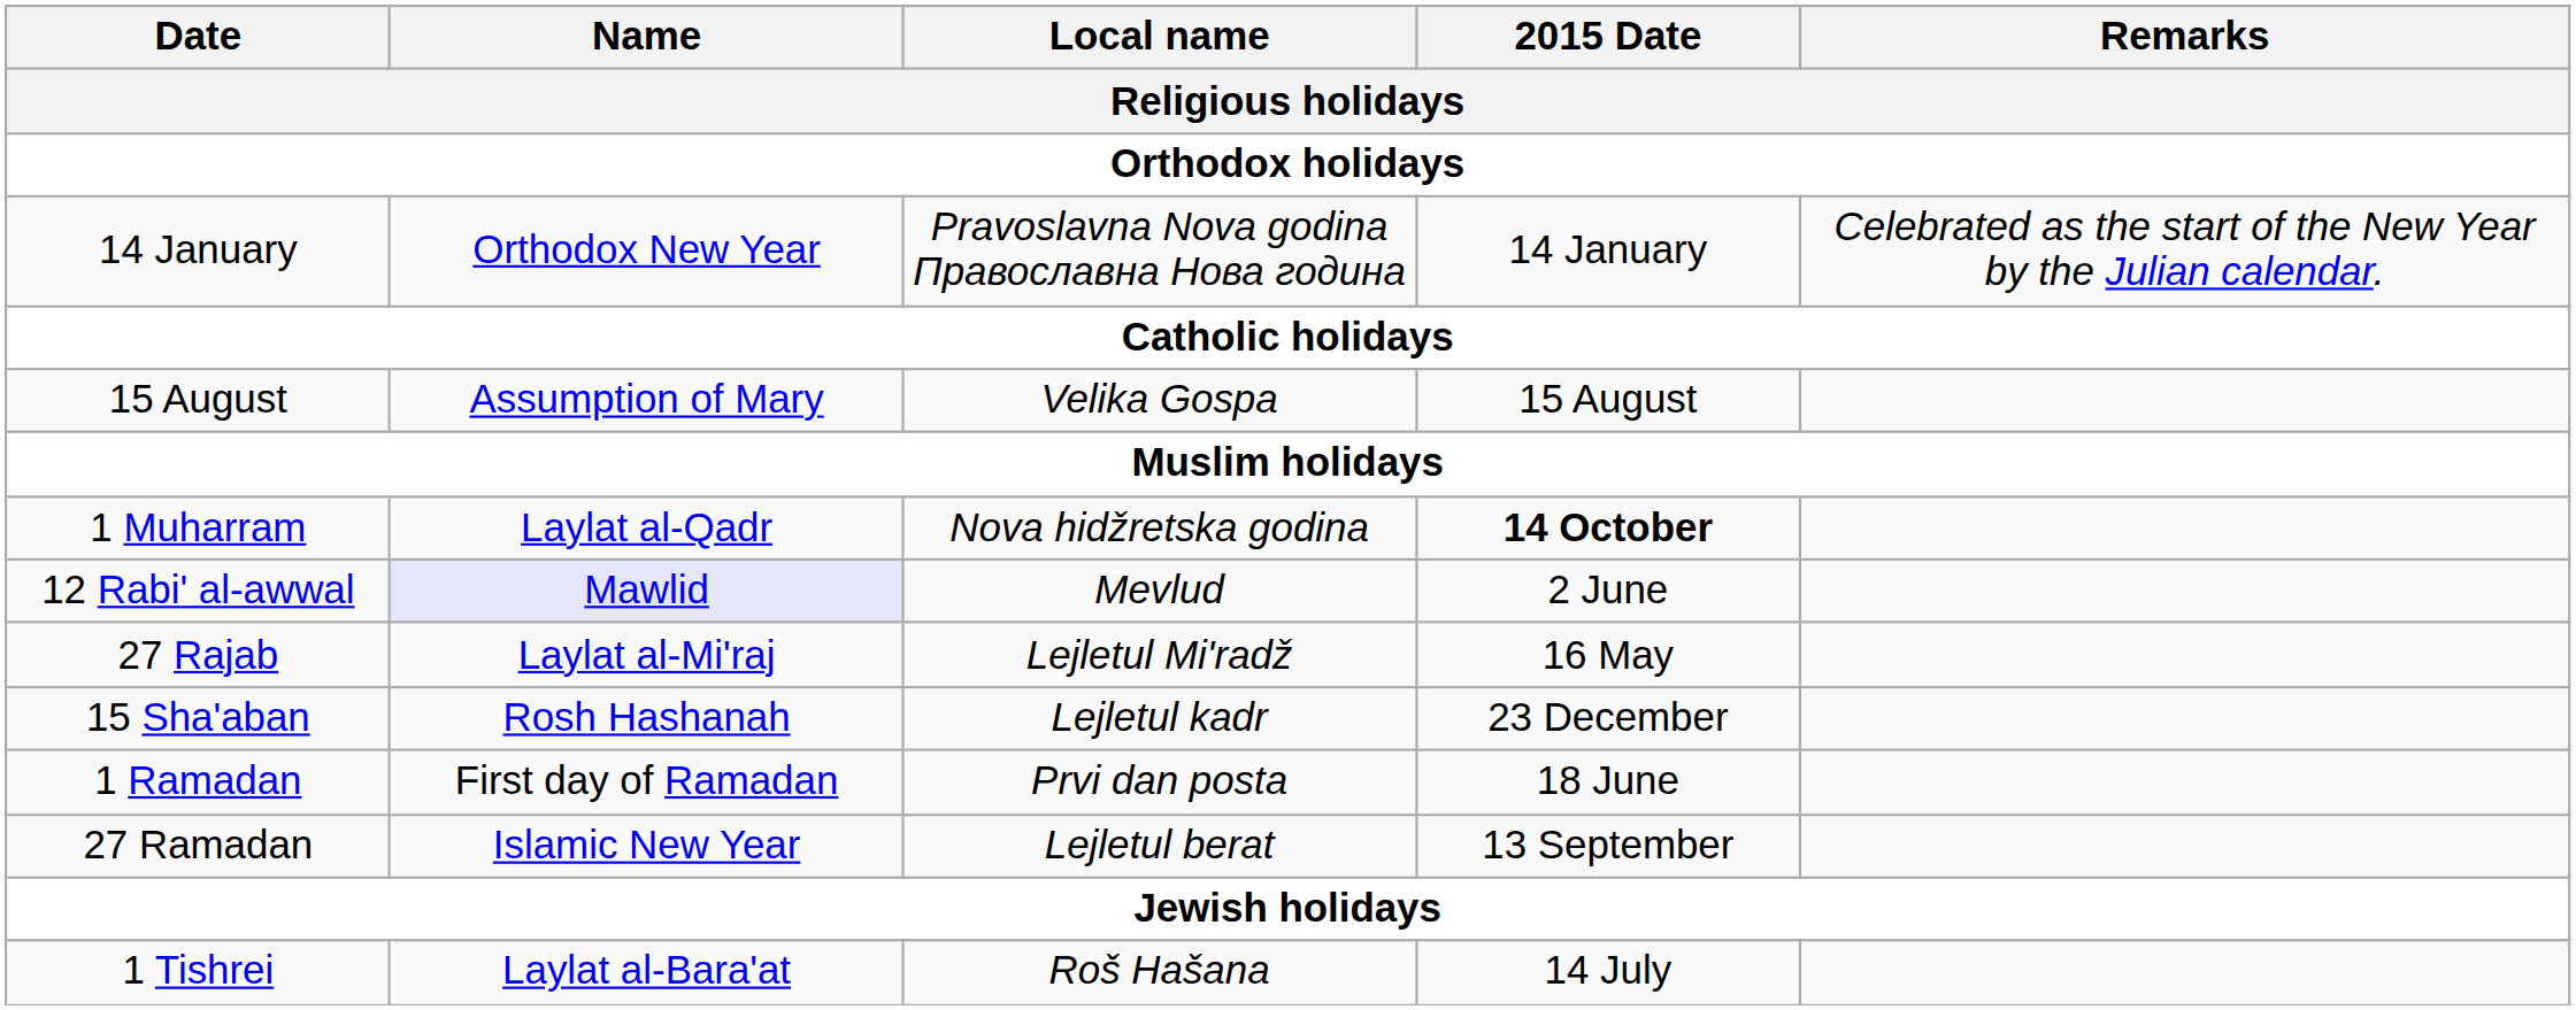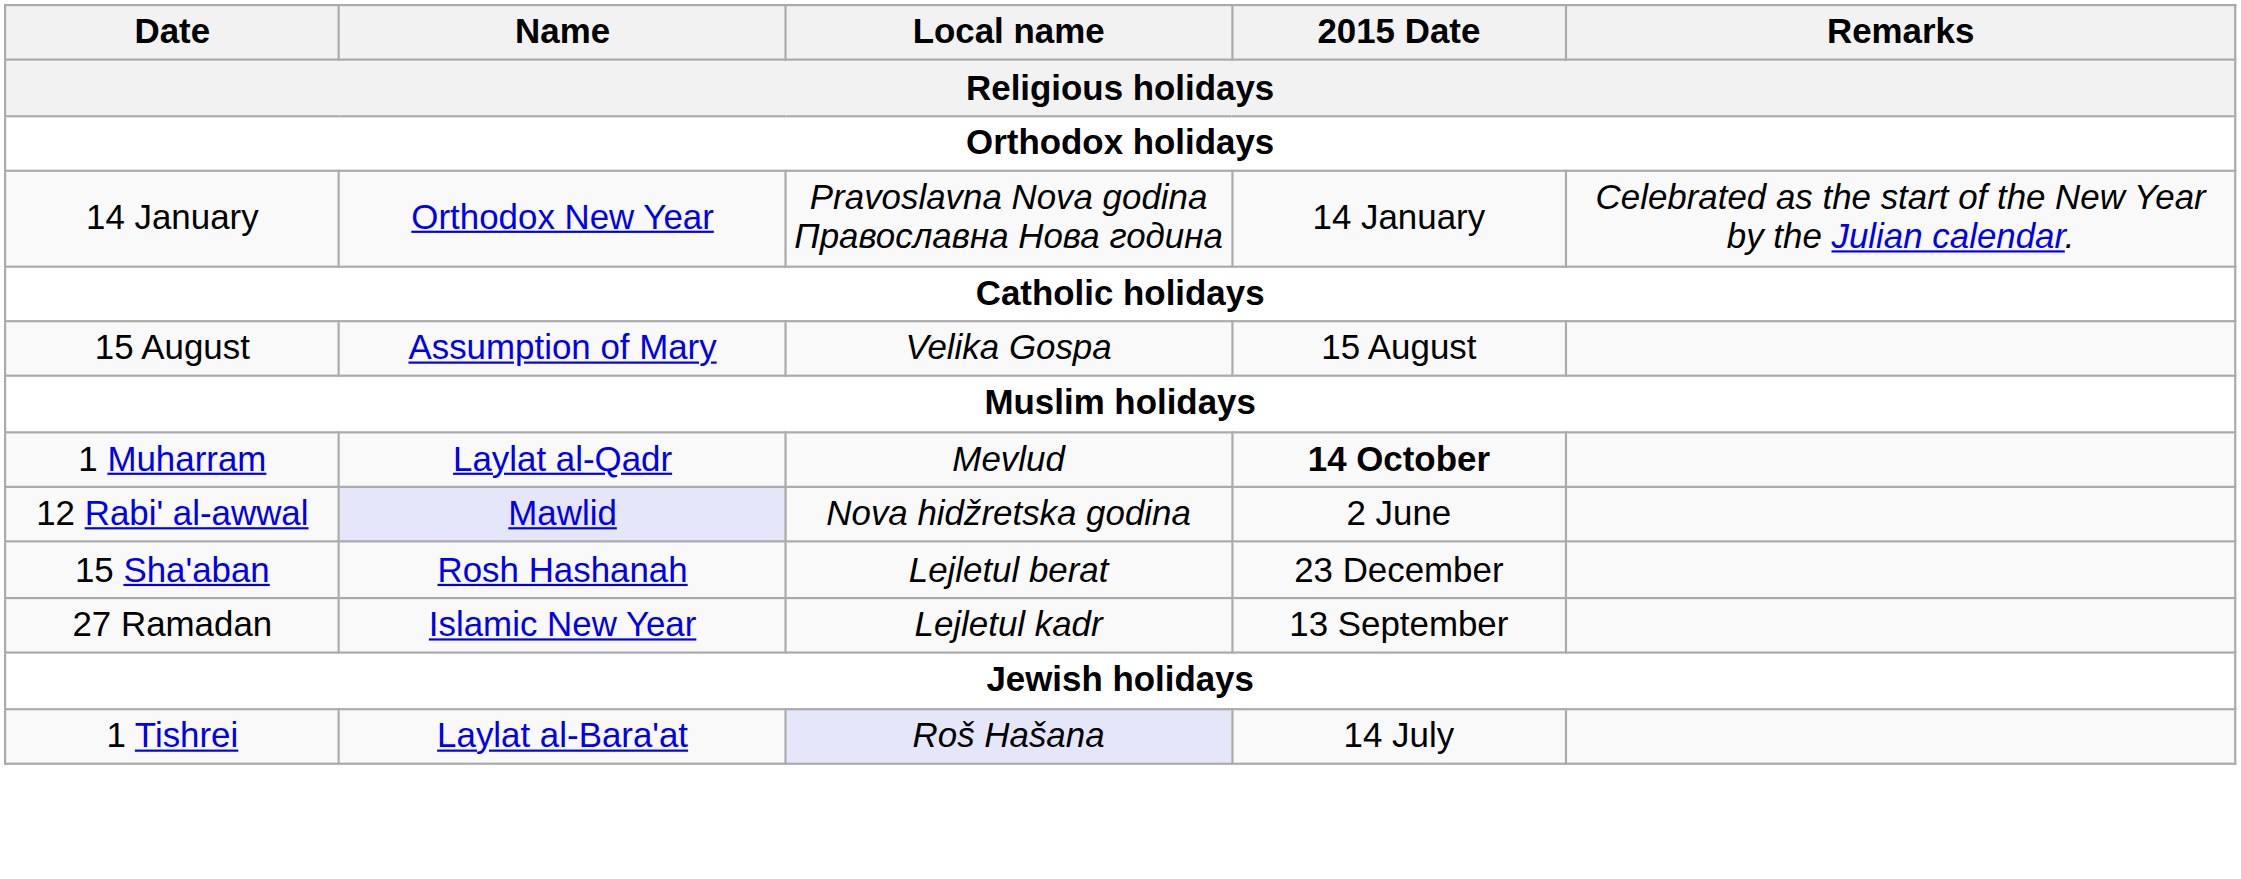1 Muharram | Local name: Nova hidžretska godina -> Mevlud
12 Rabi' al-awwal | Local name: Mevlud -> Nova hidžretska godina
- row: 27 Rajab | Laylat al-Mi'raj | Lejletul Mi'radž | 16 May
15 Sha'aban | Local name: Lejletul kadr -> Lejletul berat
- row: 1 Ramadan | First day of Ramadan | Prvi dan posta | 18 June
27 Ramadan | Local name: Lejletul berat -> Lejletul kadr
1 Tishrei | Local name: no background -> lavender background
